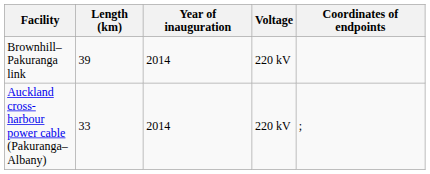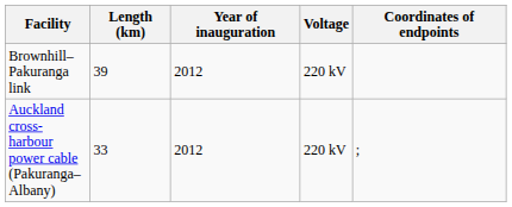Brownhill–Pakuranga link | Year of inauguration: 2014 -> 2012
Auckland cross-harbour power cable (Pakuranga–Albany) | Year of inauguration: 2014 -> 2012
